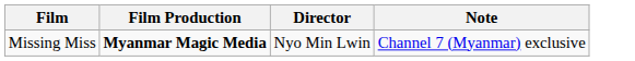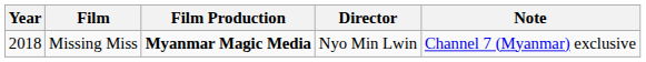+ column: Year | 2018
